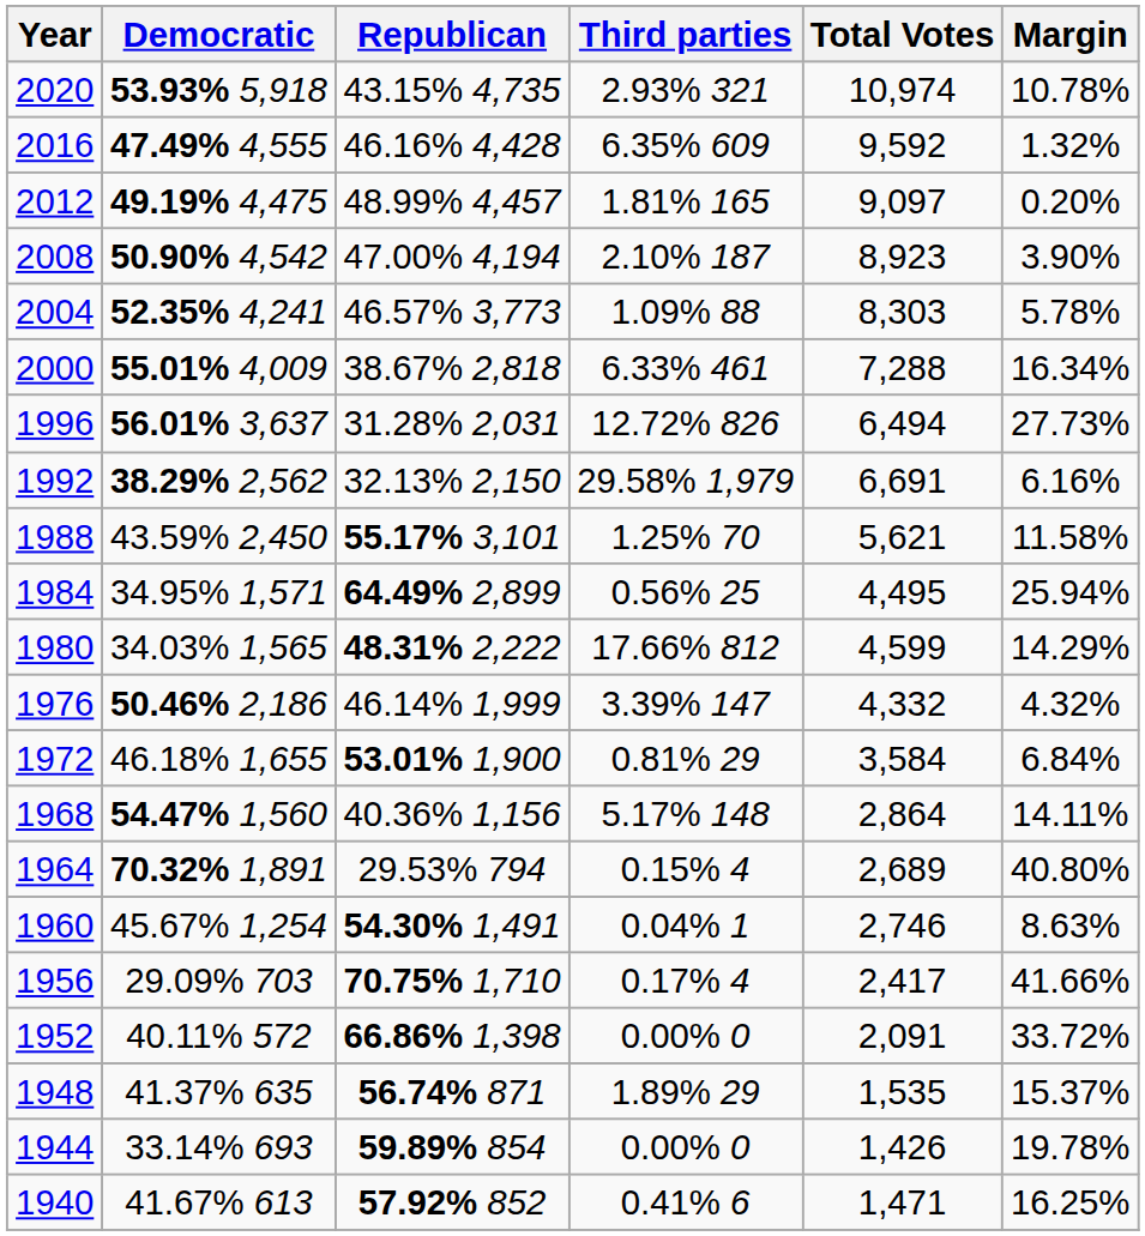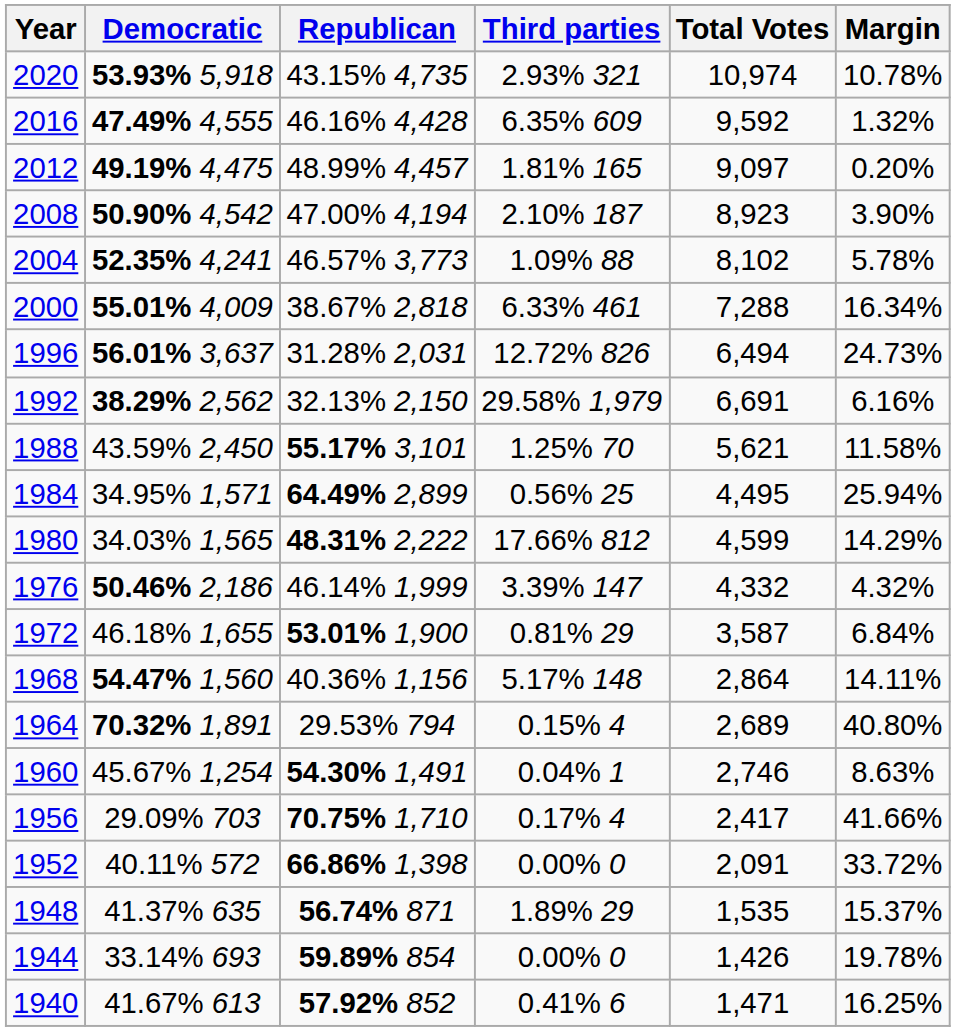2004 | Total Votes: 8,303 -> 8,102
1996 | Margin: 27.73% -> 24.73%
1972 | Total Votes: 3,584 -> 3,587
